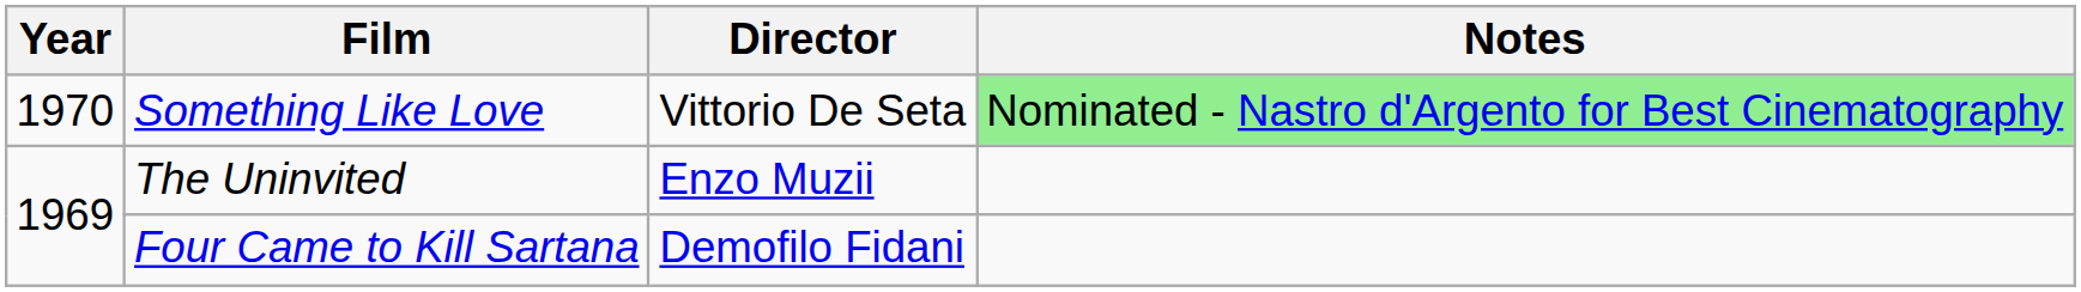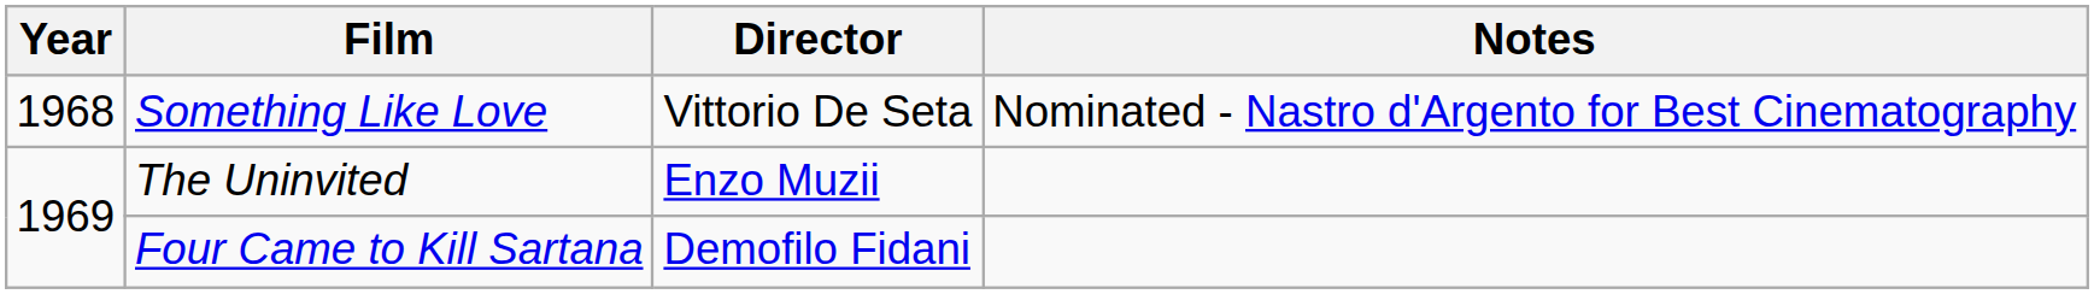Something Like Love | Year: 1970 -> 1968
Something Like Love | Notes: lightgreen background -> no background
